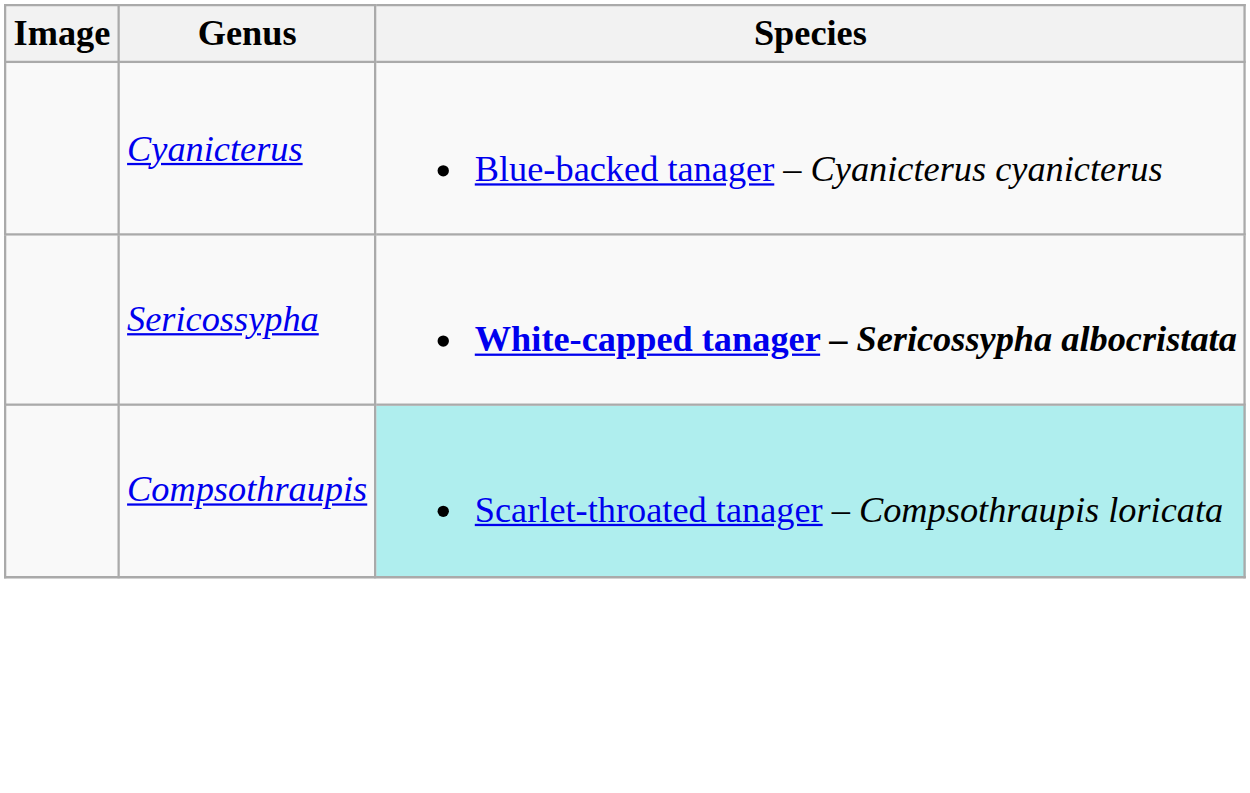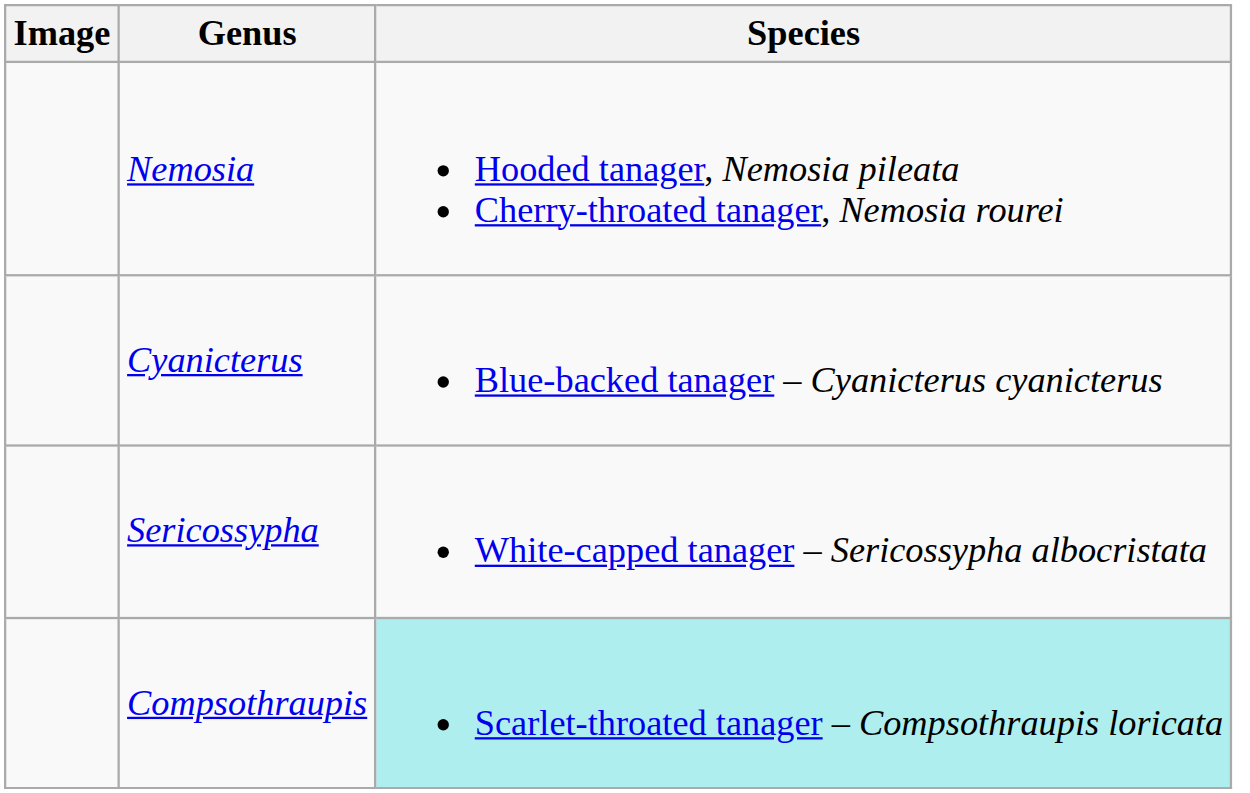+ row: Nemosia | Hooded tanager, Nemosia pileata Cherry-throated tanager, Nemosia rourei
Sericossypha | Species: bold -> normal
